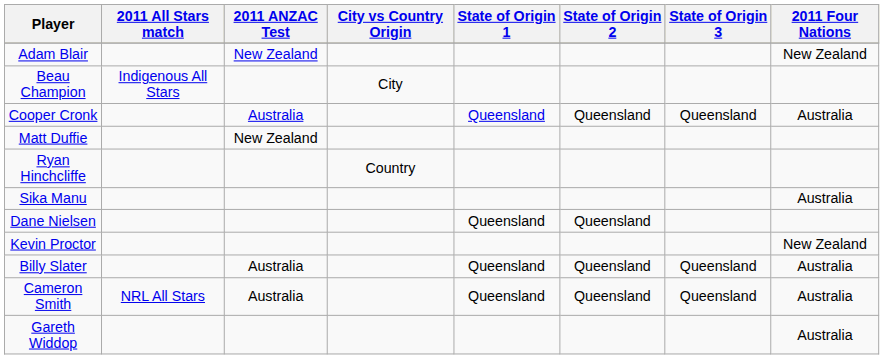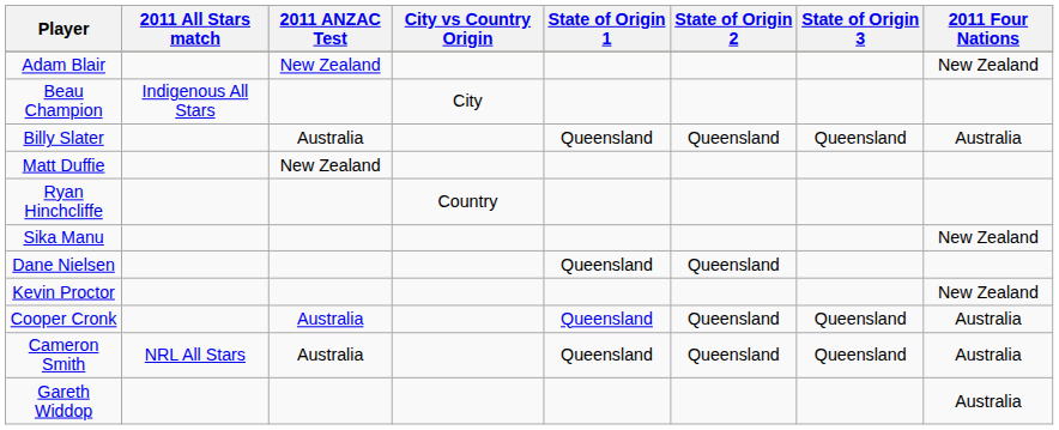rows swapped: Cooper Cronk <-> Billy Slater
Sika Manu | 2011 Four Nations: Australia -> New Zealand
